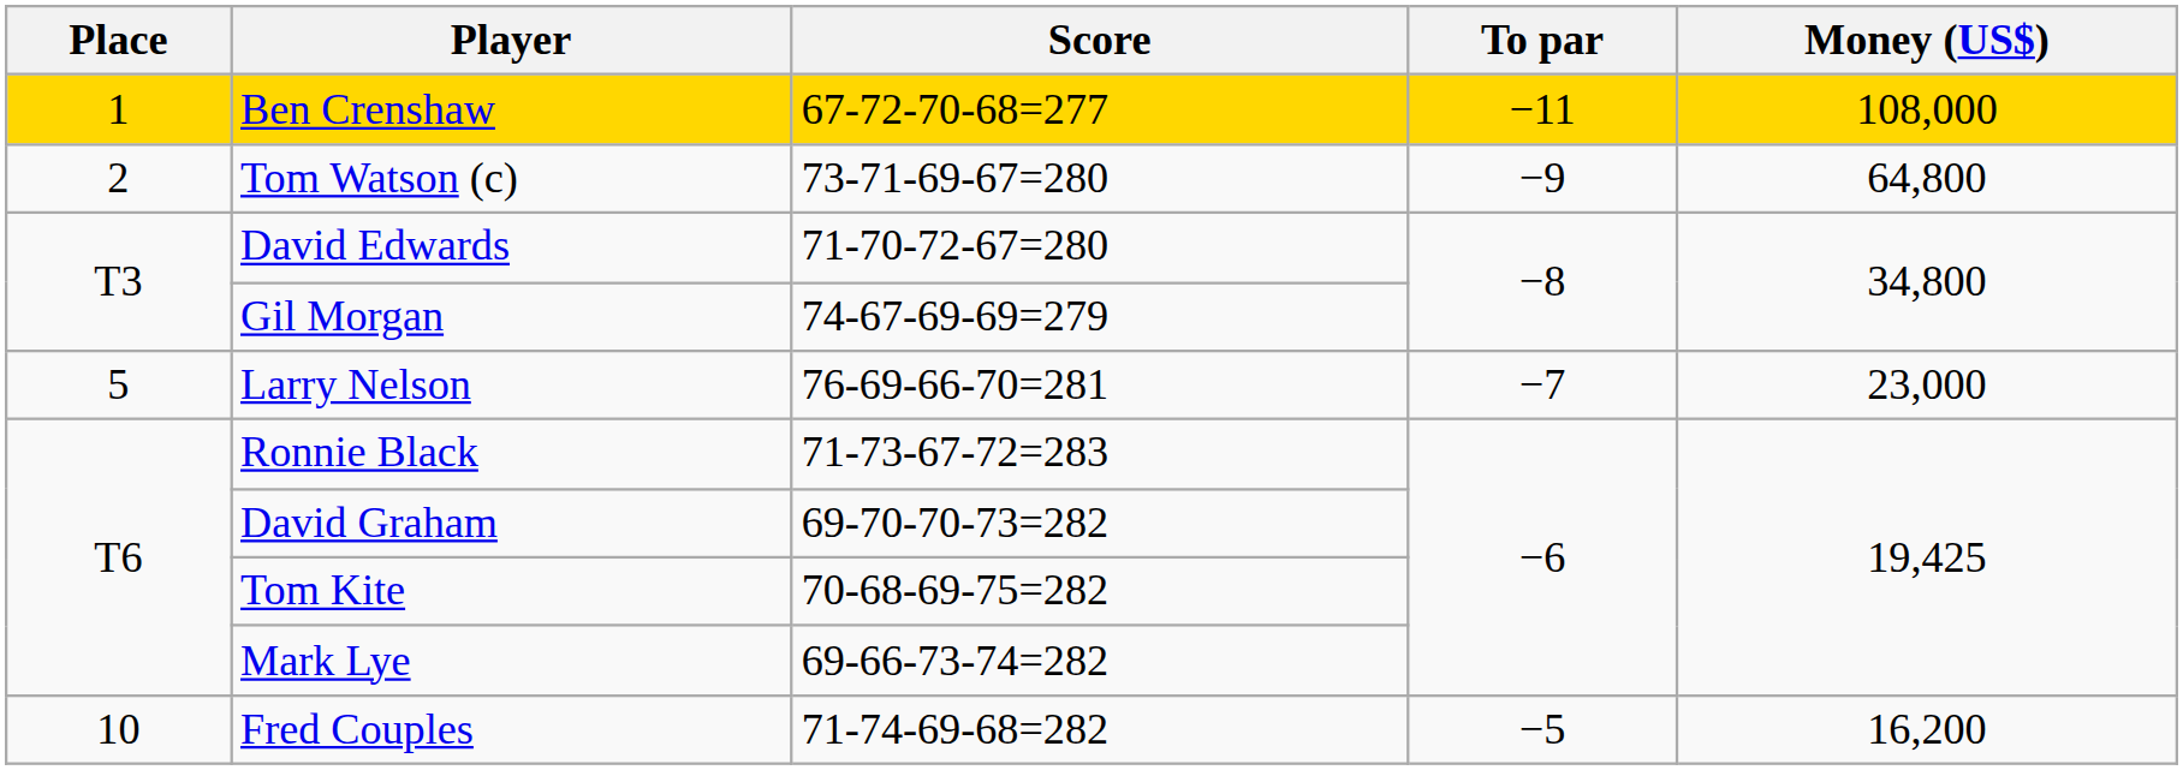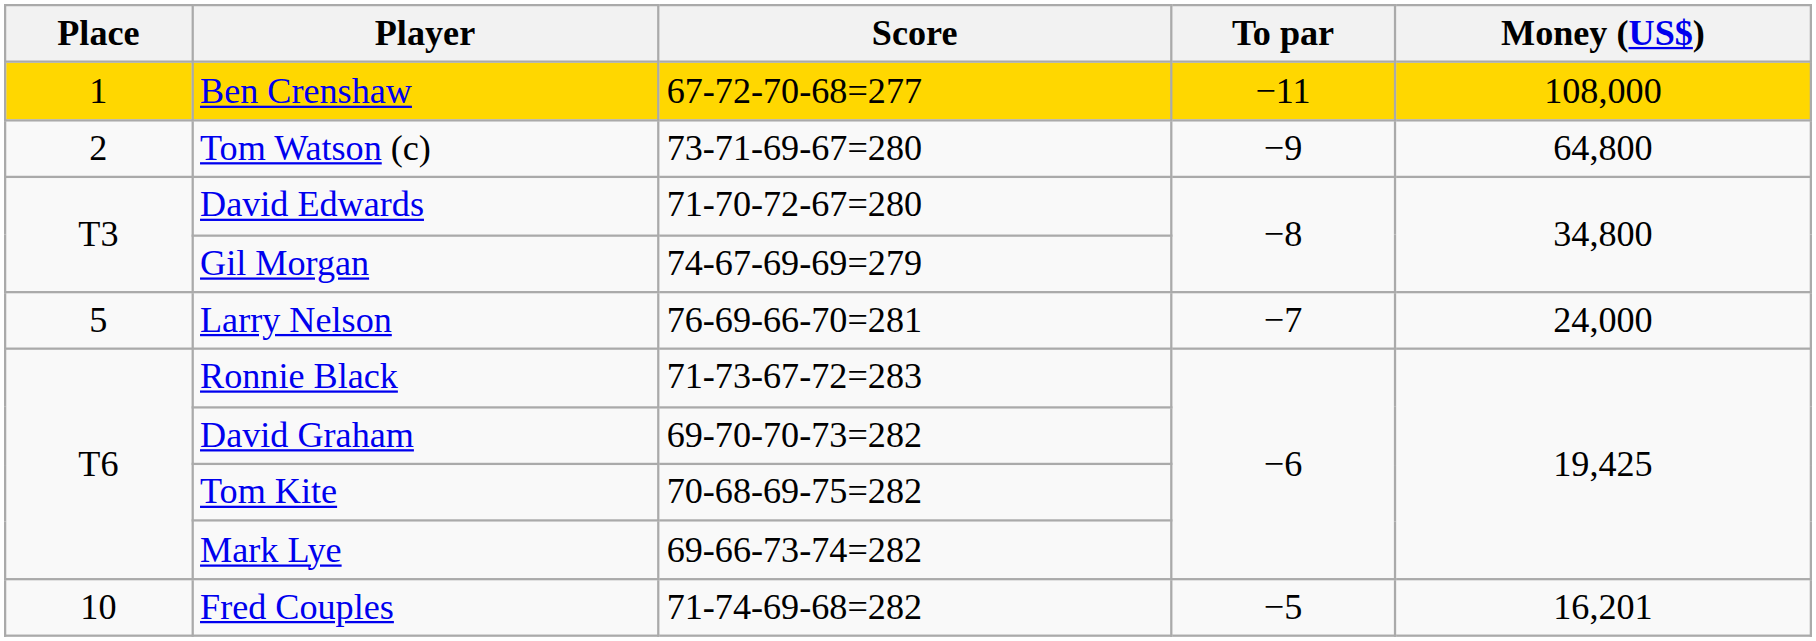Larry Nelson | Money (US$): 23,000 -> 24,000
Fred Couples | Money (US$): 16,200 -> 16,201
